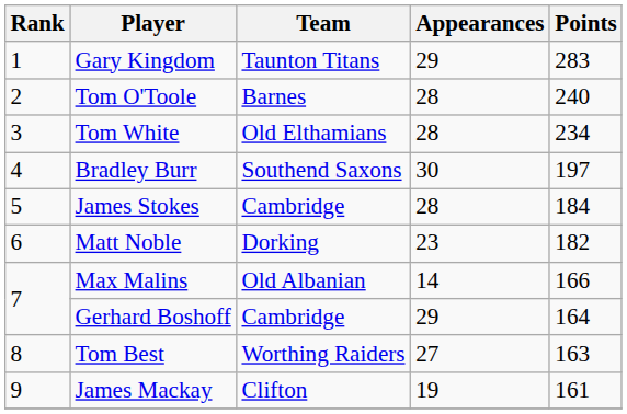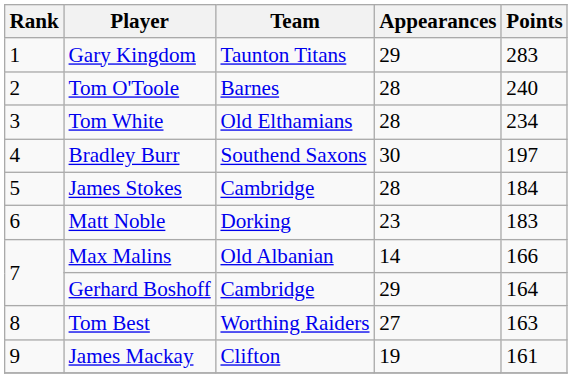Matt Noble | Points: 182 -> 183
